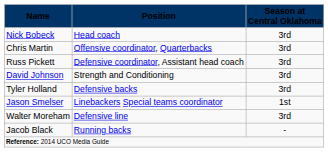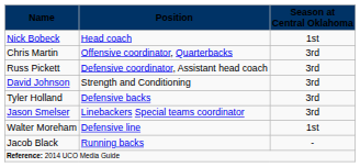Nick Bobeck | Season at Central Oklahoma: 3rd -> 1st
Jason Smelser | Season at Central Oklahoma: 1st -> 3rd
Walter Moreham | Season at Central Oklahoma: 3rd -> 1st
